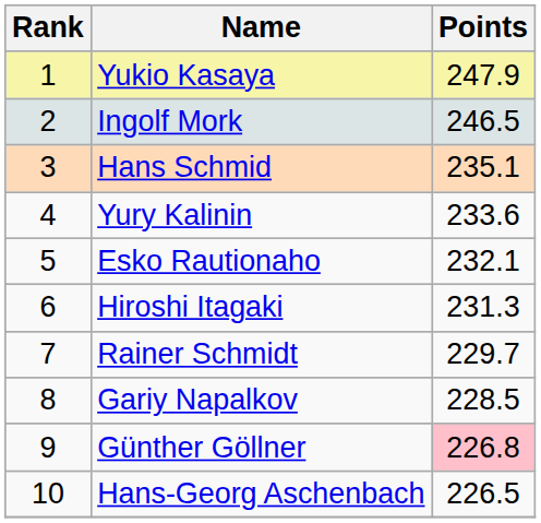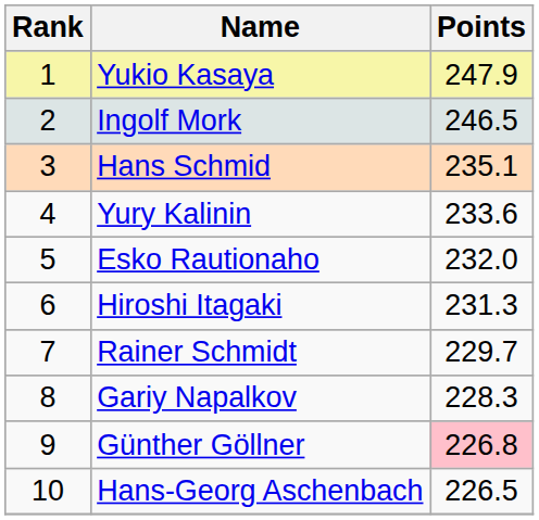Esko Rautionaho | Points: 232.1 -> 232.0
Gariy Napalkov | Points: 228.5 -> 228.3
